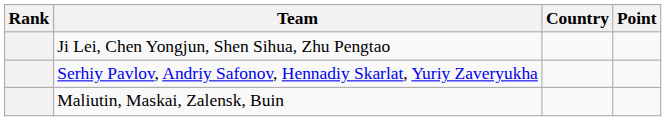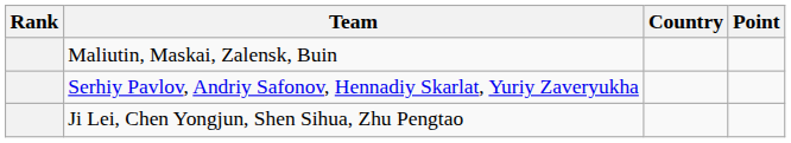rows swapped: Ji Lei, Chen Yongjun, Shen Sihua, Zhu Pengtao <-> Maliutin, Maskai, Zalensk, Buin
